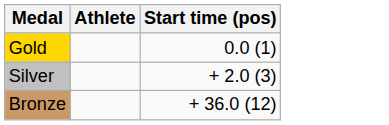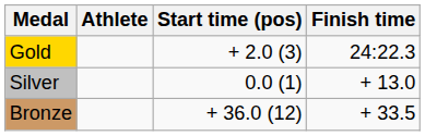+ column: Finish time | 24:22.3 | + 13.0 | + 33.5
Gold | Start time (pos): 0.0 (1) -> + 2.0 (3)
Silver | Start time (pos): + 2.0 (3) -> 0.0 (1)
